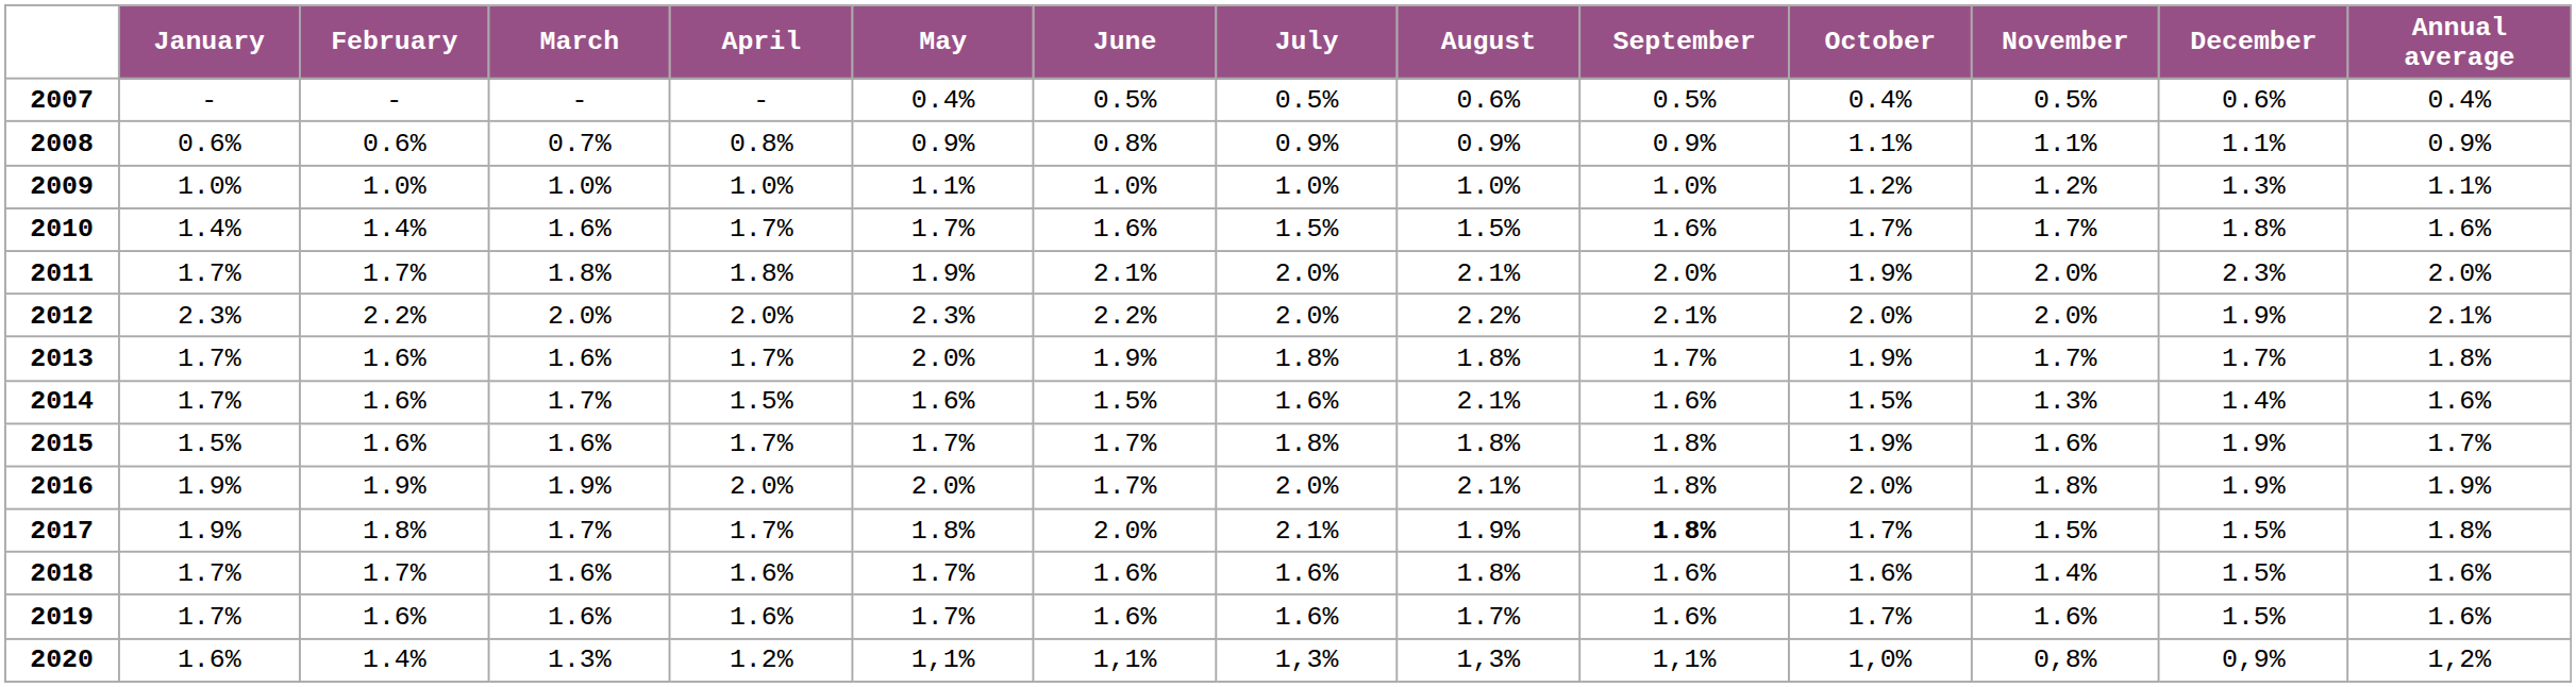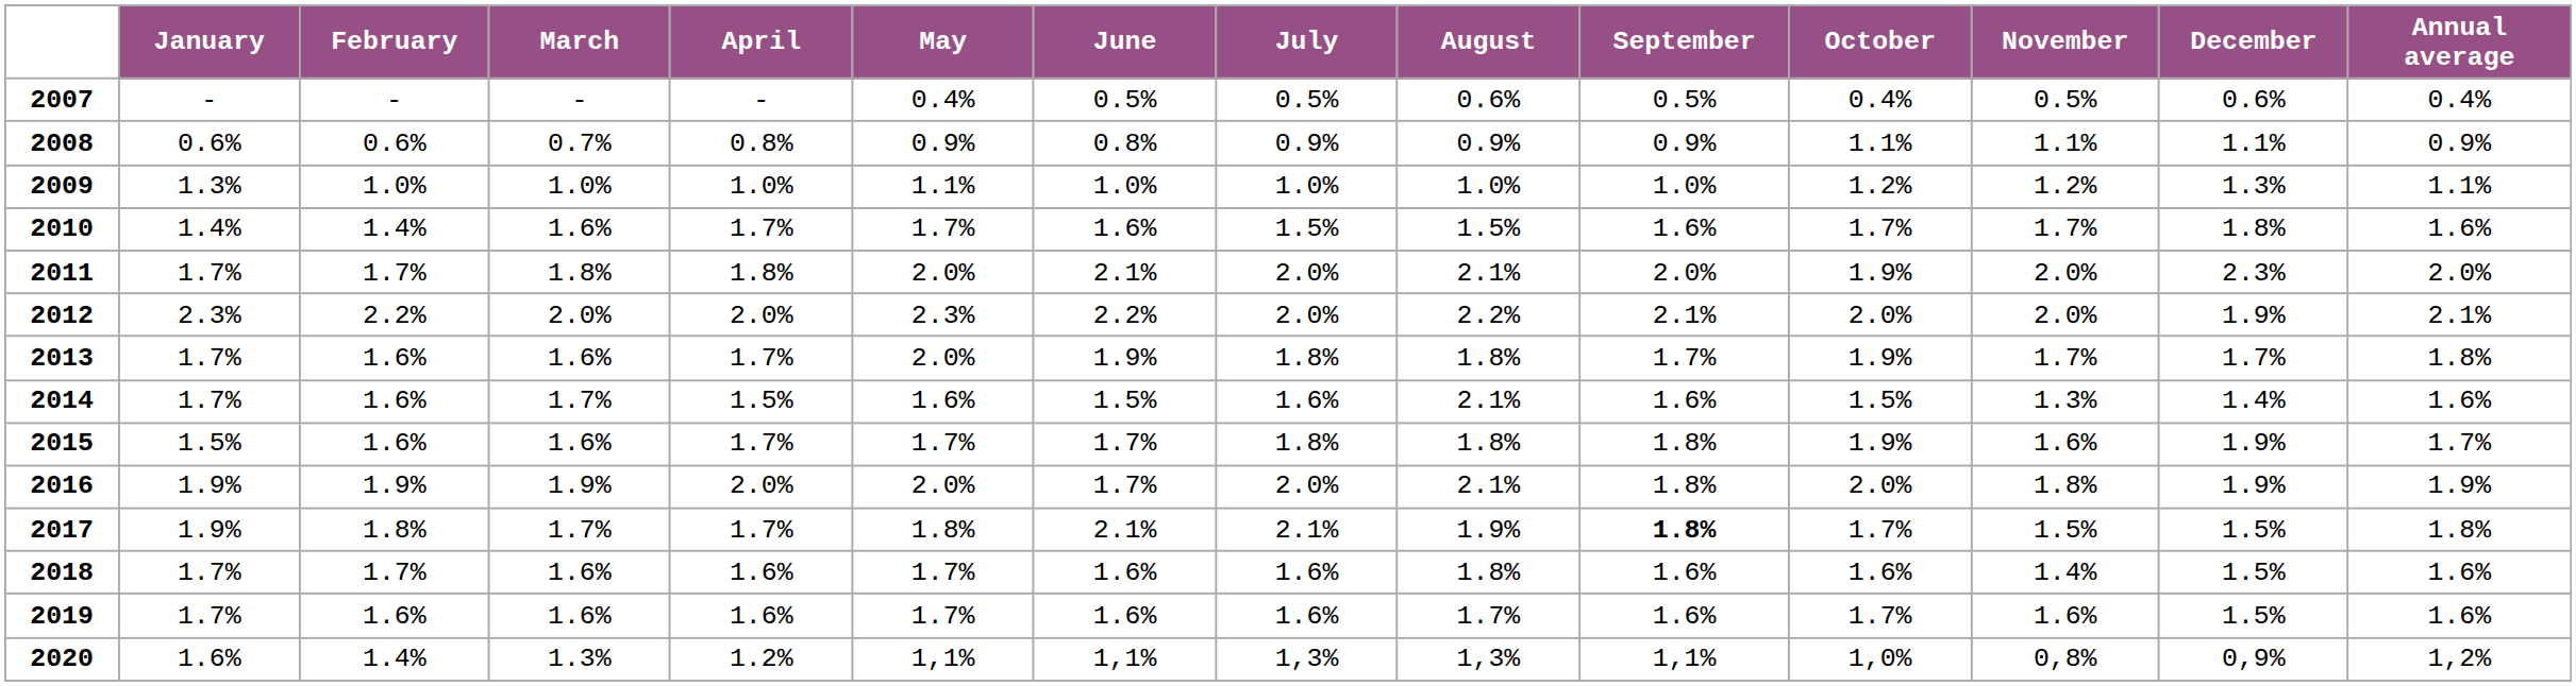2009 | January: 1.0% -> 1.3%
2011 | May: 1.9% -> 2.0%
2017 | June: 2.0% -> 2.1%
